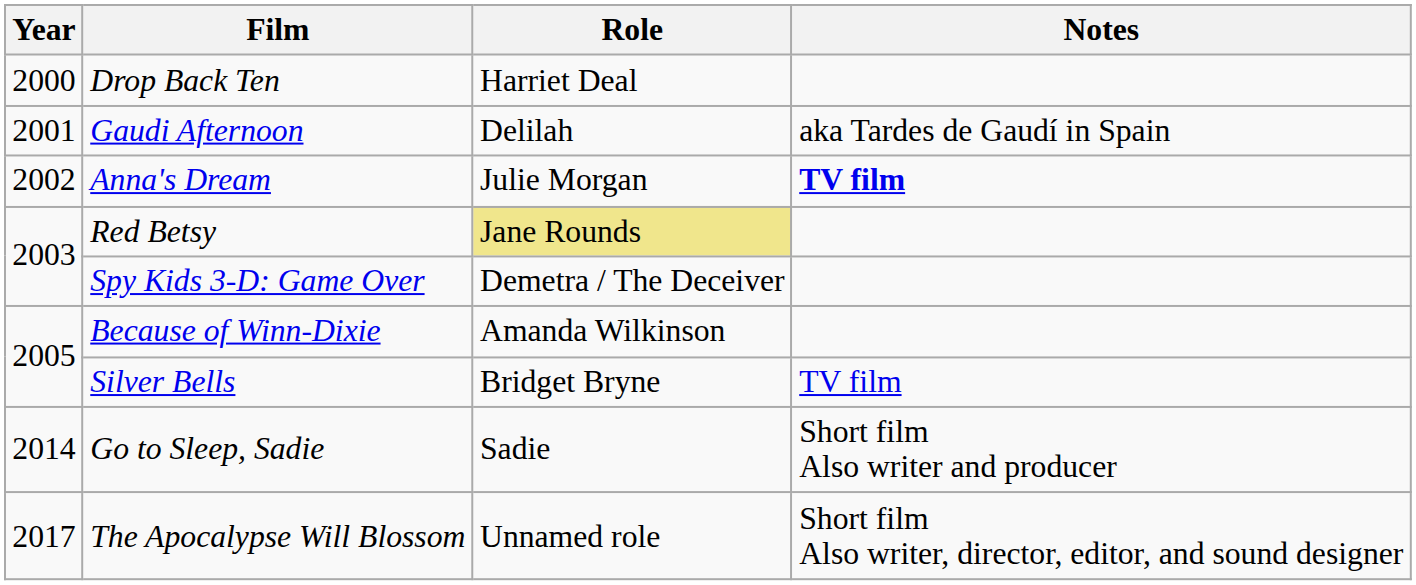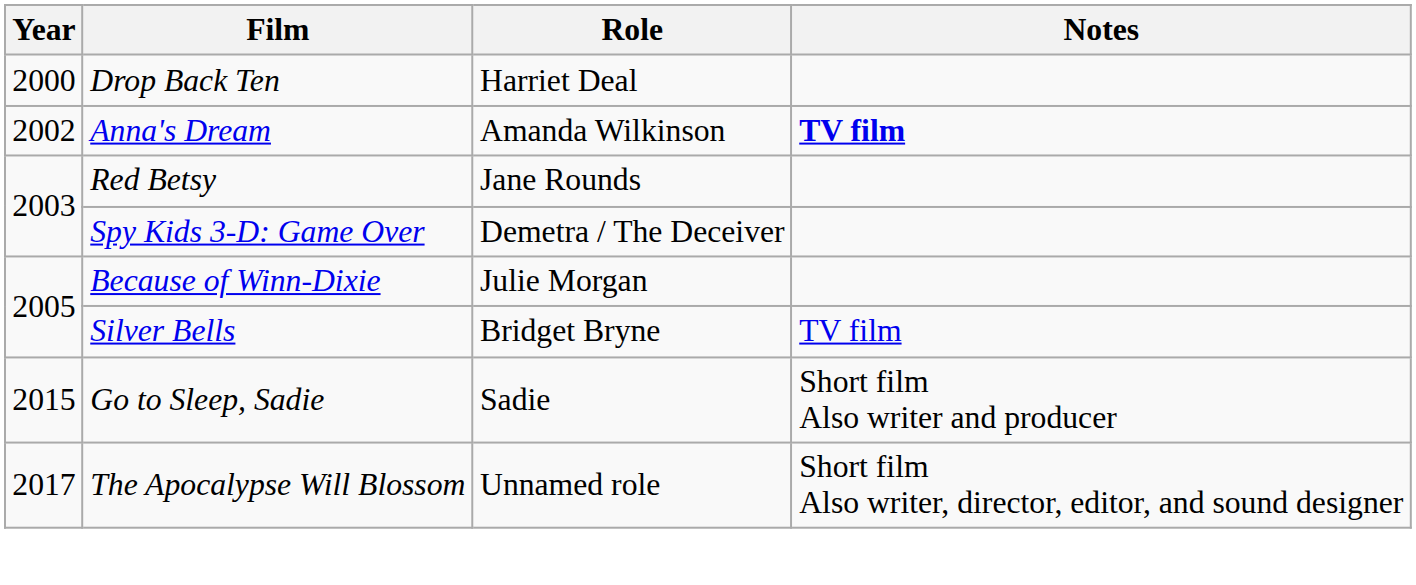- row: 2001 | Gaudi Afternoon | Delilah | aka Tardes de Gaudí in Spain
Anna's Dream | Role: Julie Morgan -> Amanda Wilkinson
Red Betsy | Role: khaki background -> no background
Because of Winn-Dixie | Role: Amanda Wilkinson -> Julie Morgan
Go to Sleep, Sadie | Year: 2014 -> 2015
